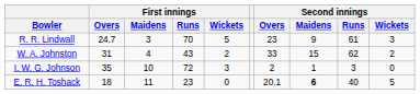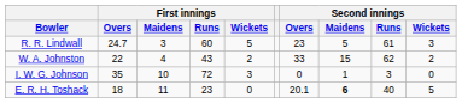R. R. Lindwall | First innings / Runs: 70 -> 60
R. R. Lindwall | Second innings / Maidens: 9 -> 5
W. A. Johnston | First innings / Overs: 31 -> 22
I. W. G. Johnson | Second innings / Overs: 2 -> 0
